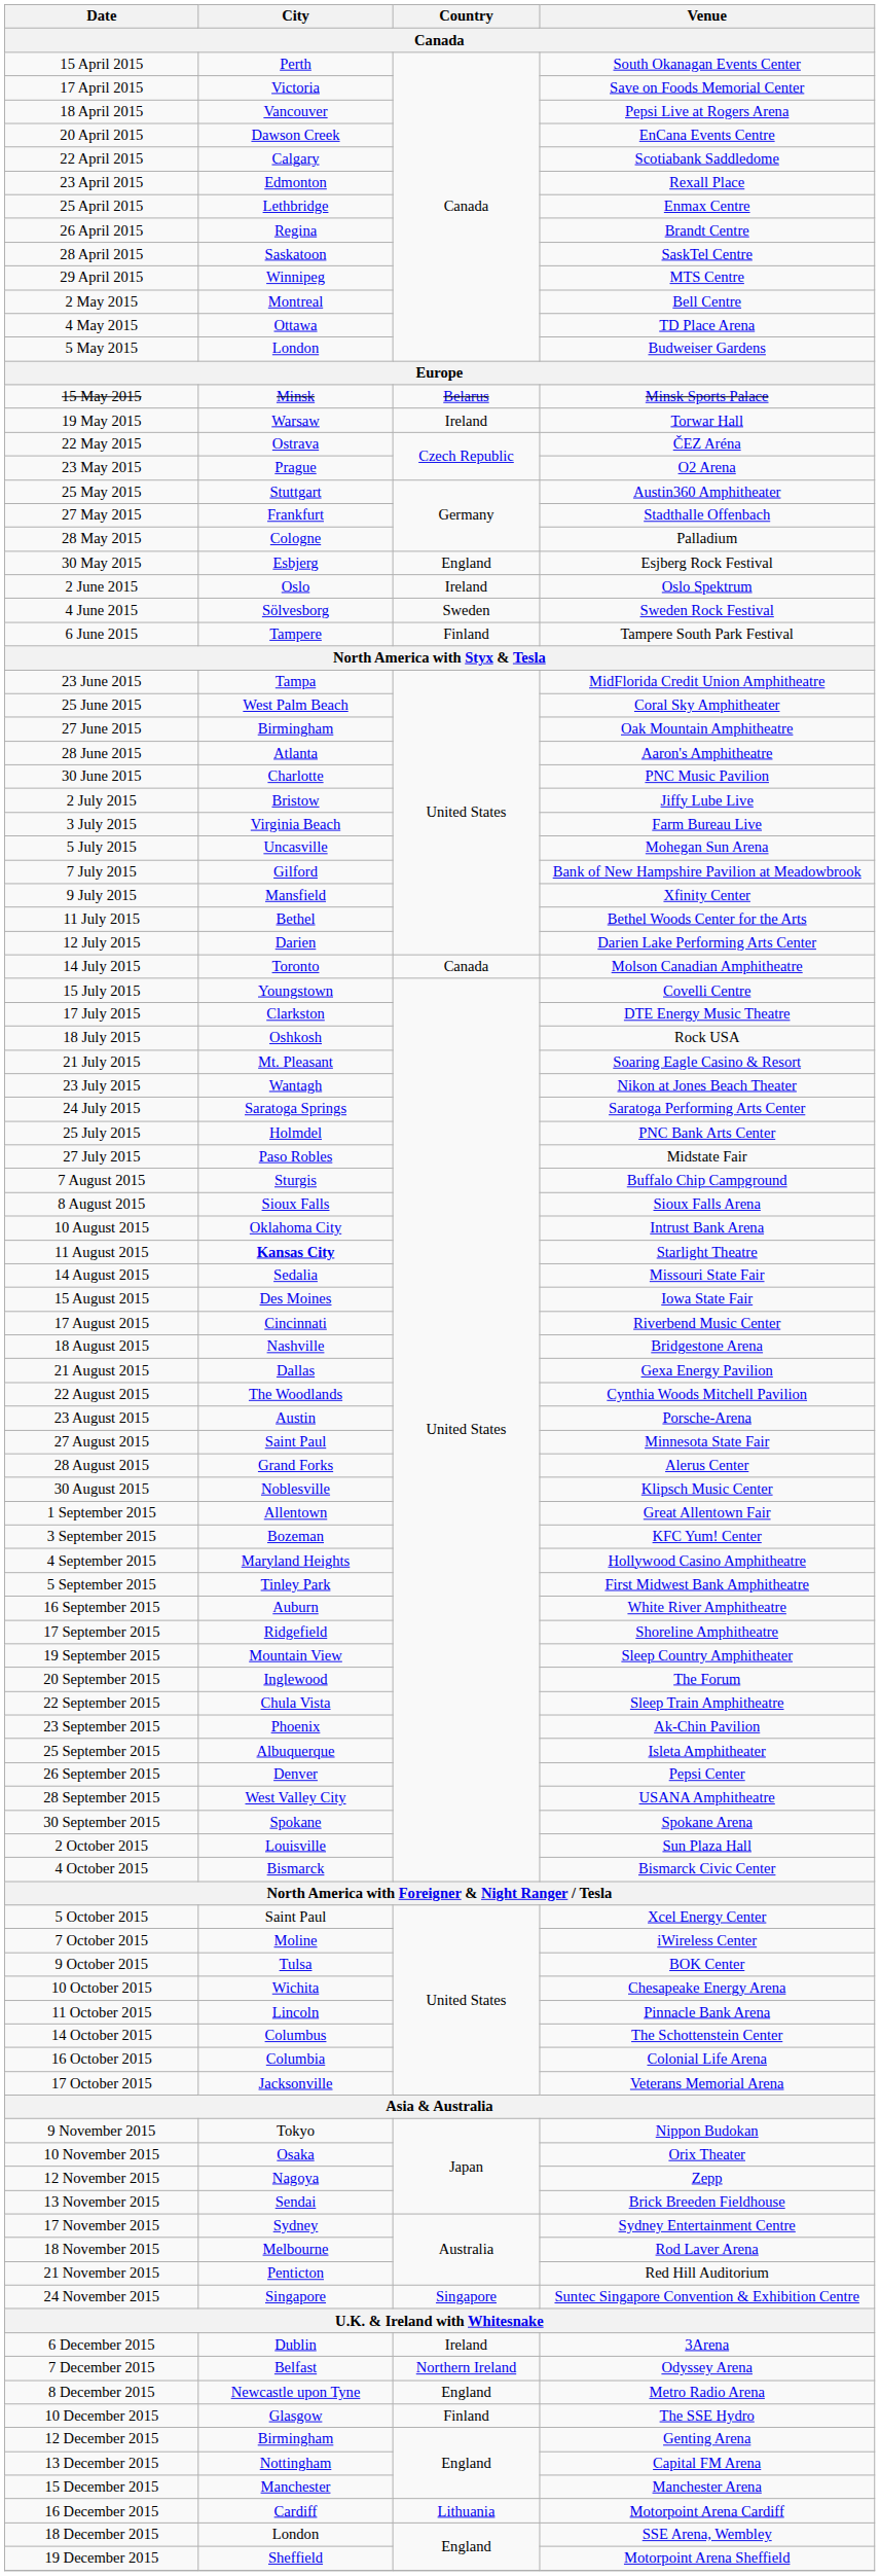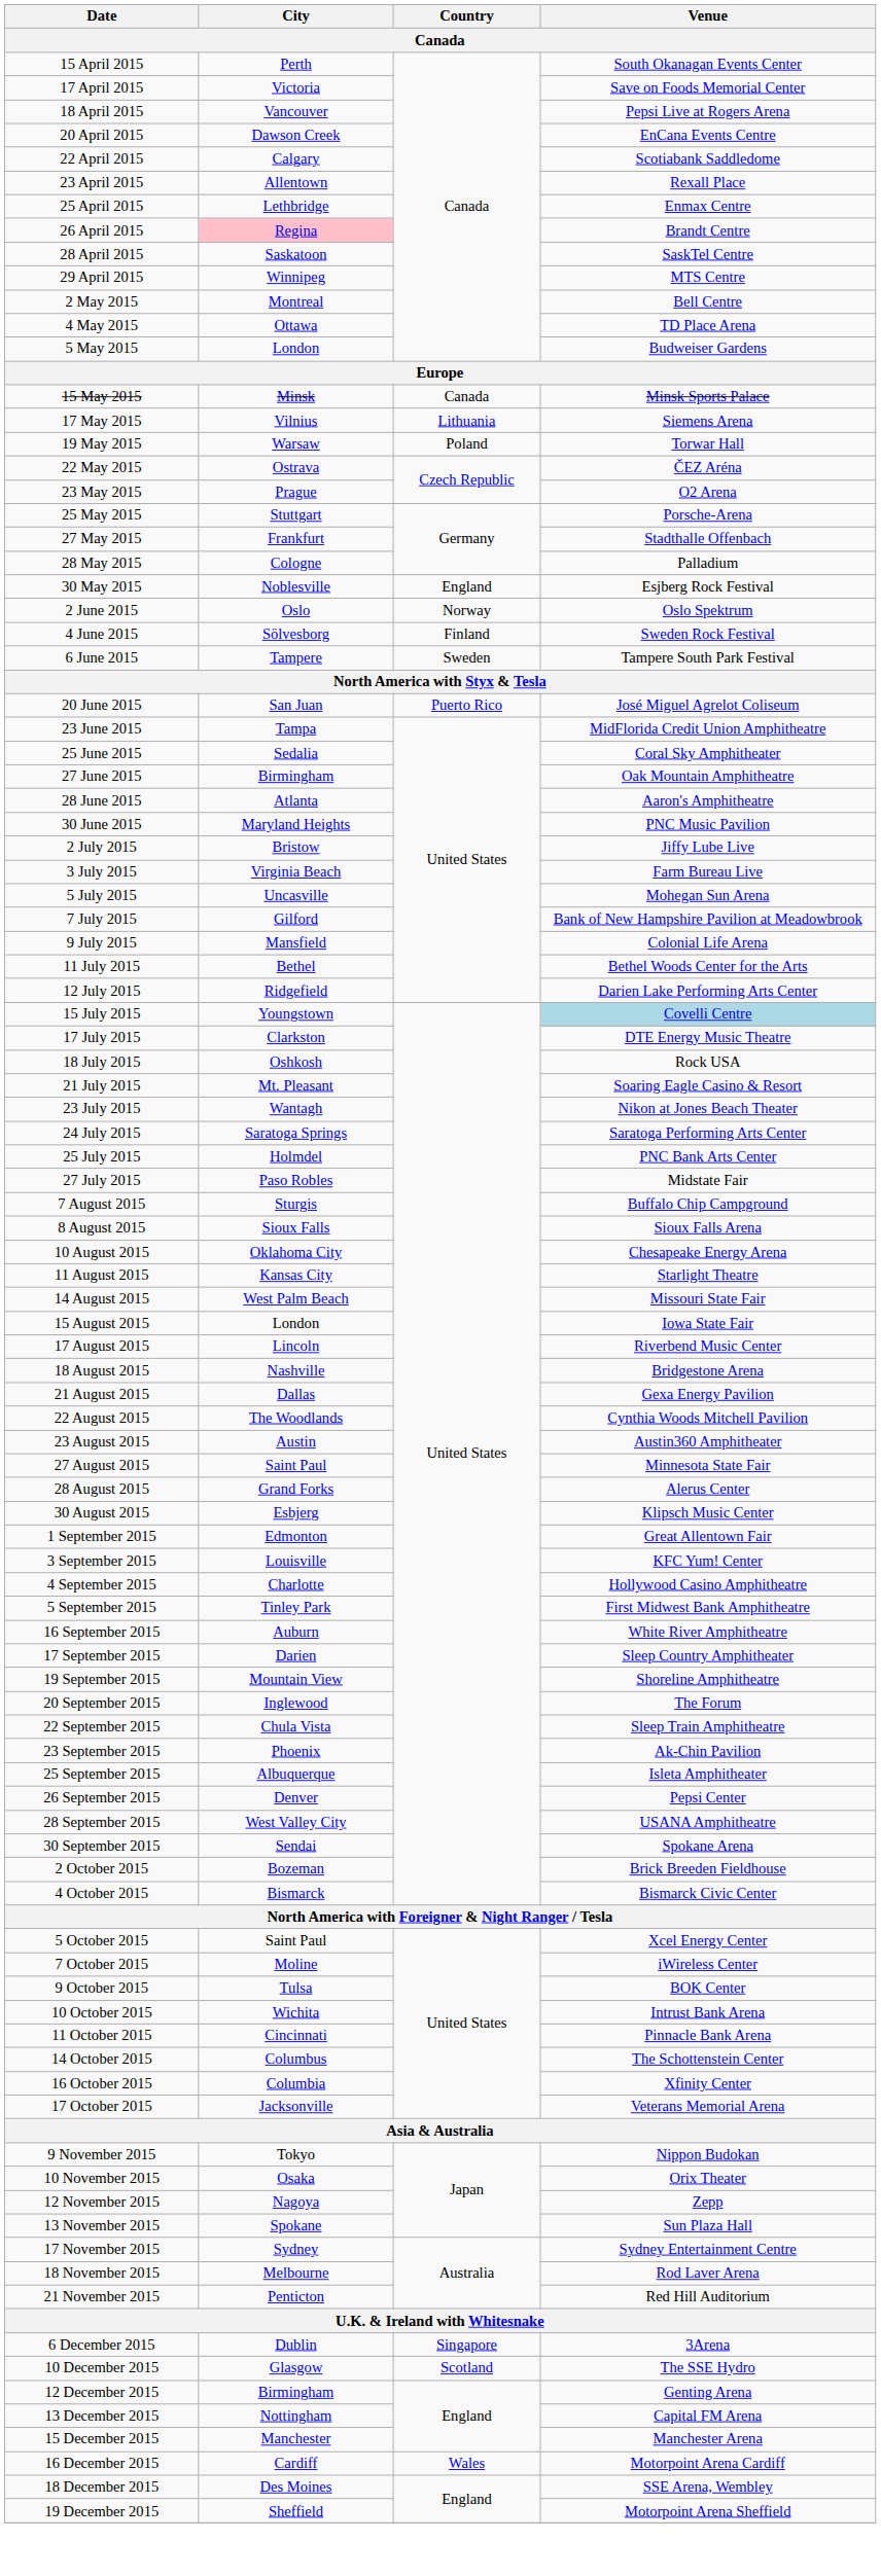23 April 2015 | City: Edmonton -> Allentown
26 April 2015 | City: no background -> pink background
15 May 2015 | Country: Belarus -> Canada
+ row: 17 May 2015 | Vilnius | Lithuania | Siemens Arena
19 May 2015 | Country: Ireland -> Poland
25 May 2015 | Venue: Austin360 Amphitheater -> Porsche-Arena
30 May 2015 | City: Esbjerg -> Noblesville
2 June 2015 | Country: Ireland -> Norway
4 June 2015 | Country: Sweden -> Finland
6 June 2015 | Country: Finland -> Sweden
+ row: 20 June 2015 | San Juan | Puerto Rico | José Miguel Agrelot Coliseum
25 June 2015 | City: West Palm Beach -> Sedalia
30 June 2015 | City: Charlotte -> Maryland Heights
9 July 2015 | Venue: Xfinity Center -> Colonial Life Arena
12 July 2015 | City: Darien -> Ridgefield
- row: 14 July 2015 | Toronto | Canada | Molson Canadian Amphitheatre
15 July 2015 | Venue: no background -> lightblue background
10 August 2015 | Venue: Intrust Bank Arena -> Chesapeake Energy Arena
11 August 2015 | City: bold -> normal
14 August 2015 | City: Sedalia -> West Palm Beach
15 August 2015 | City: Des Moines -> London
17 August 2015 | City: Cincinnati -> Lincoln
23 August 2015 | Venue: Porsche-Arena -> Austin360 Amphitheater
30 August 2015 | City: Noblesville -> Esbjerg
1 September 2015 | City: Allentown -> Edmonton
3 September 2015 | City: Bozeman -> Louisville
4 September 2015 | City: Maryland Heights -> Charlotte
17 September 2015 | City: Ridgefield -> Darien
17 September 2015 | Venue: Shoreline Amphitheatre -> Sleep Country Amphitheater
19 September 2015 | Venue: Sleep Country Amphitheater -> Shoreline Amphitheatre
30 September 2015 | City: Spokane -> Sendai
2 October 2015 | City: Louisville -> Bozeman
2 October 2015 | Venue: Sun Plaza Hall -> Brick Breeden Fieldhouse
10 October 2015 | Venue: Chesapeake Energy Arena -> Intrust Bank Arena
11 October 2015 | City: Lincoln -> Cincinnati
16 October 2015 | Venue: Colonial Life Arena -> Xfinity Center
13 November 2015 | City: Sendai -> Spokane
13 November 2015 | Venue: Brick Breeden Fieldhouse -> Sun Plaza Hall
- row: 24 November 2015 | Singapore | Singapore | Suntec Singapore Convention & Exhibition Centre
6 December 2015 | Country: Ireland -> Singapore
- row: 7 December 2015 | Belfast | Northern Ireland | Odyssey Arena
- row: 8 December 2015 | Newcastle upon Tyne | England | Metro Radio Arena
10 December 2015 | Country: Finland -> Scotland
16 December 2015 | Country: Lithuania -> Wales
18 December 2015 | City: London -> Des Moines
